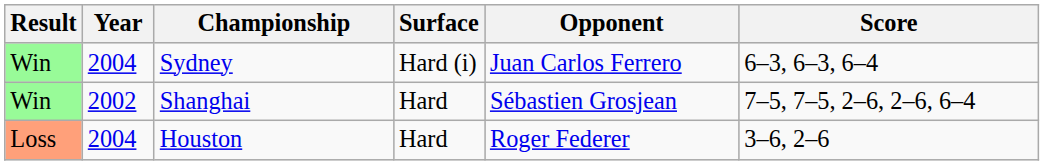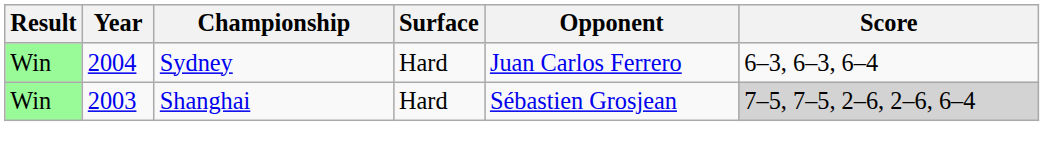Sydney | Surface: Hard (i) -> Hard
Shanghai | Year: 2002 -> 2003
Shanghai | Score: no background -> lightgrey background
- row: Loss | 2004 | Houston | Hard | Roger Federer | 3–6, 2–6
